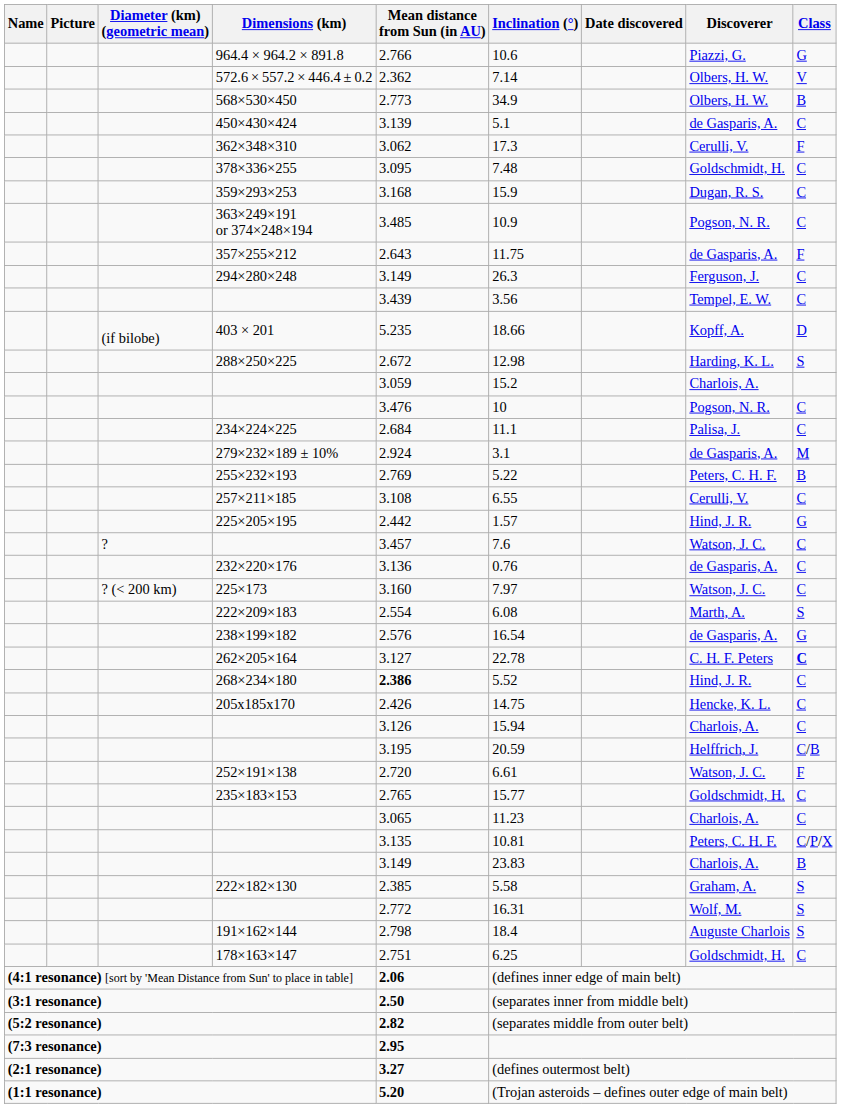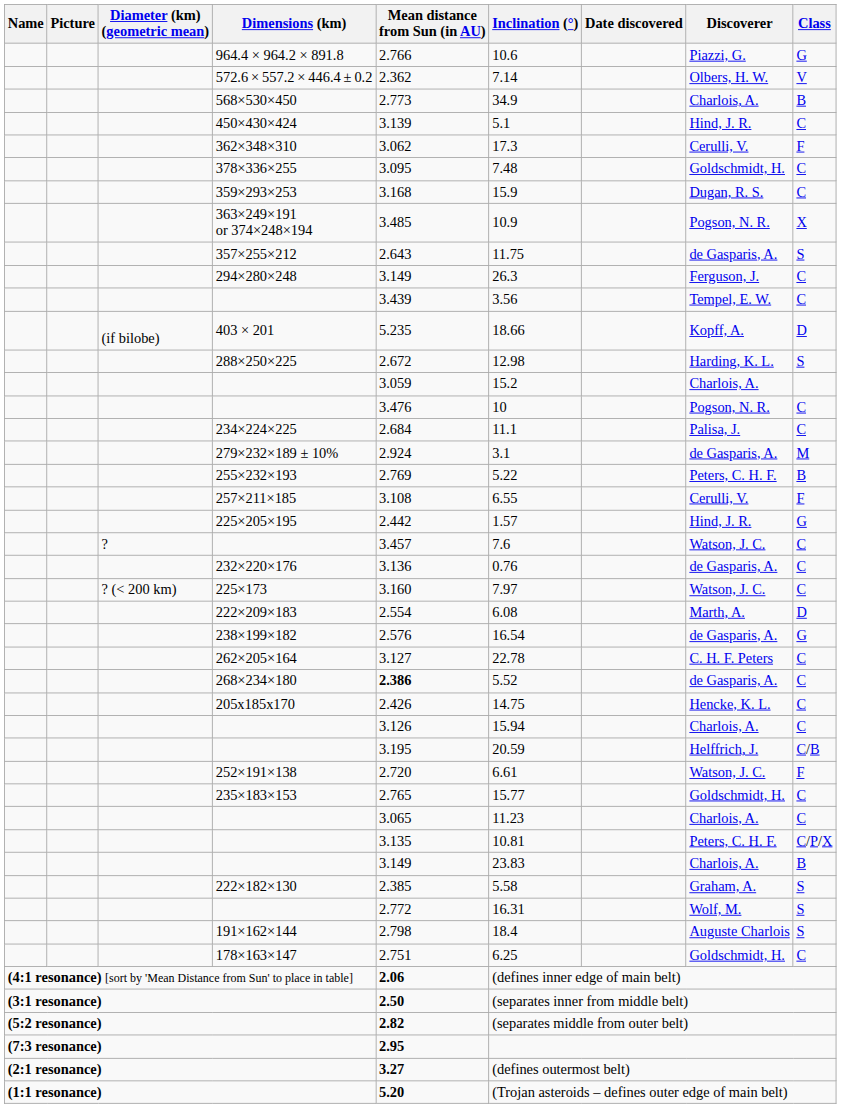568×530×450 | Discoverer: Olbers, H. W. -> Charlois, A.
450×430×424 | Discoverer: de Gasparis, A. -> Hind, J. R.
363×249×191 or 374×248×194 | Class: C -> X
357×255×212 | Class: F -> S
257×211×185 | Class: C -> F
222×209×183 | Class: S -> D
262×205×164 | Class: bold -> normal
268×234×180 | Discoverer: Hind, J. R. -> de Gasparis, A.
